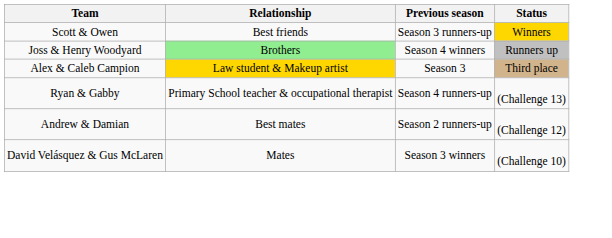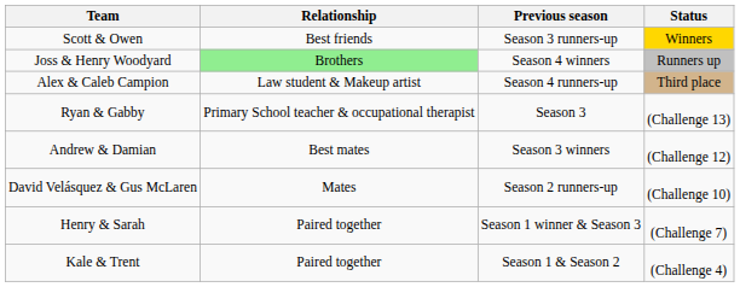Alex & Caleb Campion | Relationship: gold background -> no background
Alex & Caleb Campion | Previous season: Season 3 -> Season 4 runners-up
Ryan & Gabby | Previous season: Season 4 runners-up -> Season 3
Andrew & Damian | Previous season: Season 2 runners-up -> Season 3 winners
David Velásquez & Gus McLaren | Previous season: Season 3 winners -> Season 2 runners-up
+ row: Henry & Sarah | Paired together | Season 1 winner & Season 3 | (Challenge 7)
+ row: Kale & Trent | Paired together | Season 1 & Season 2 | (Challenge 4)
